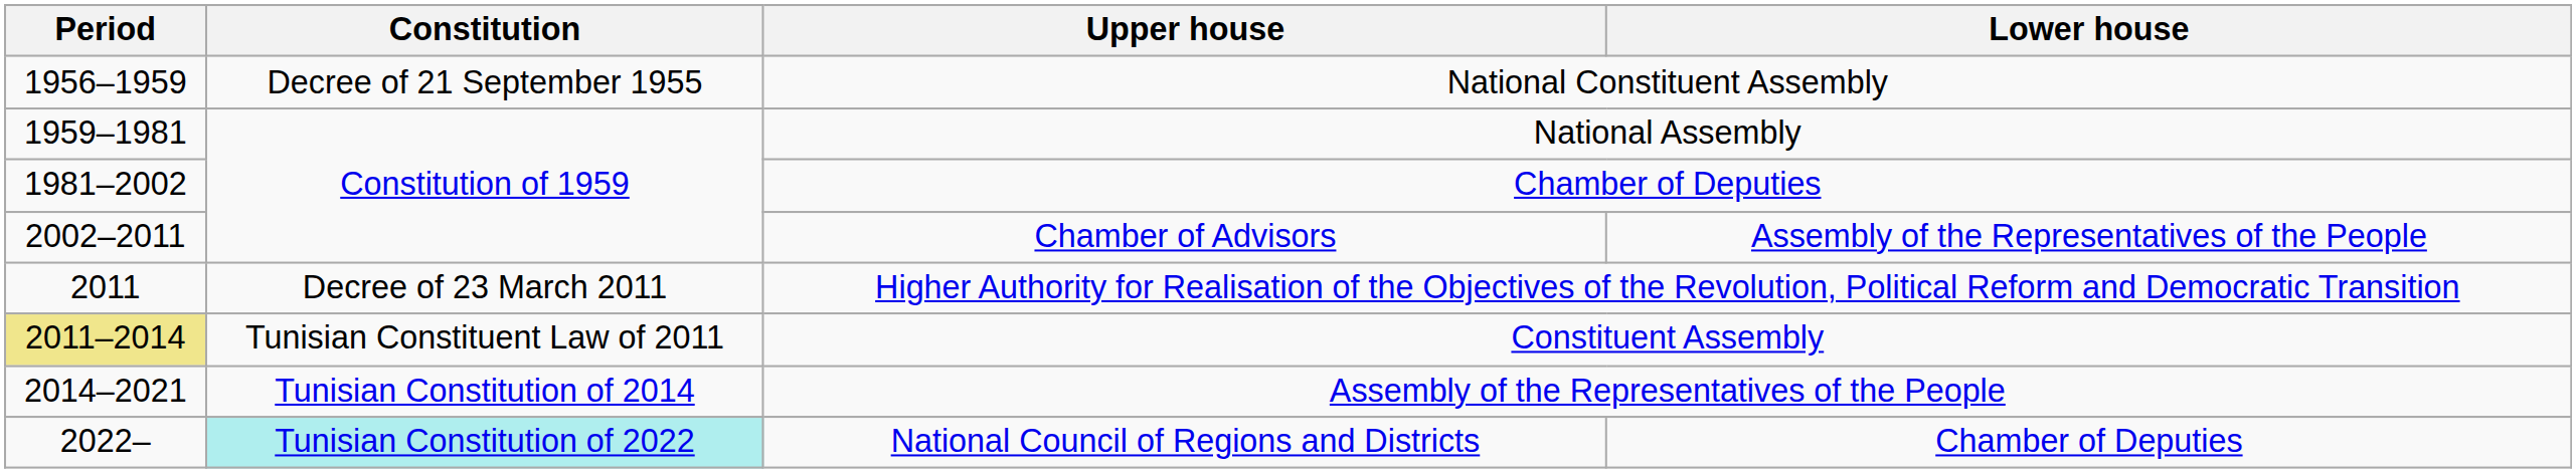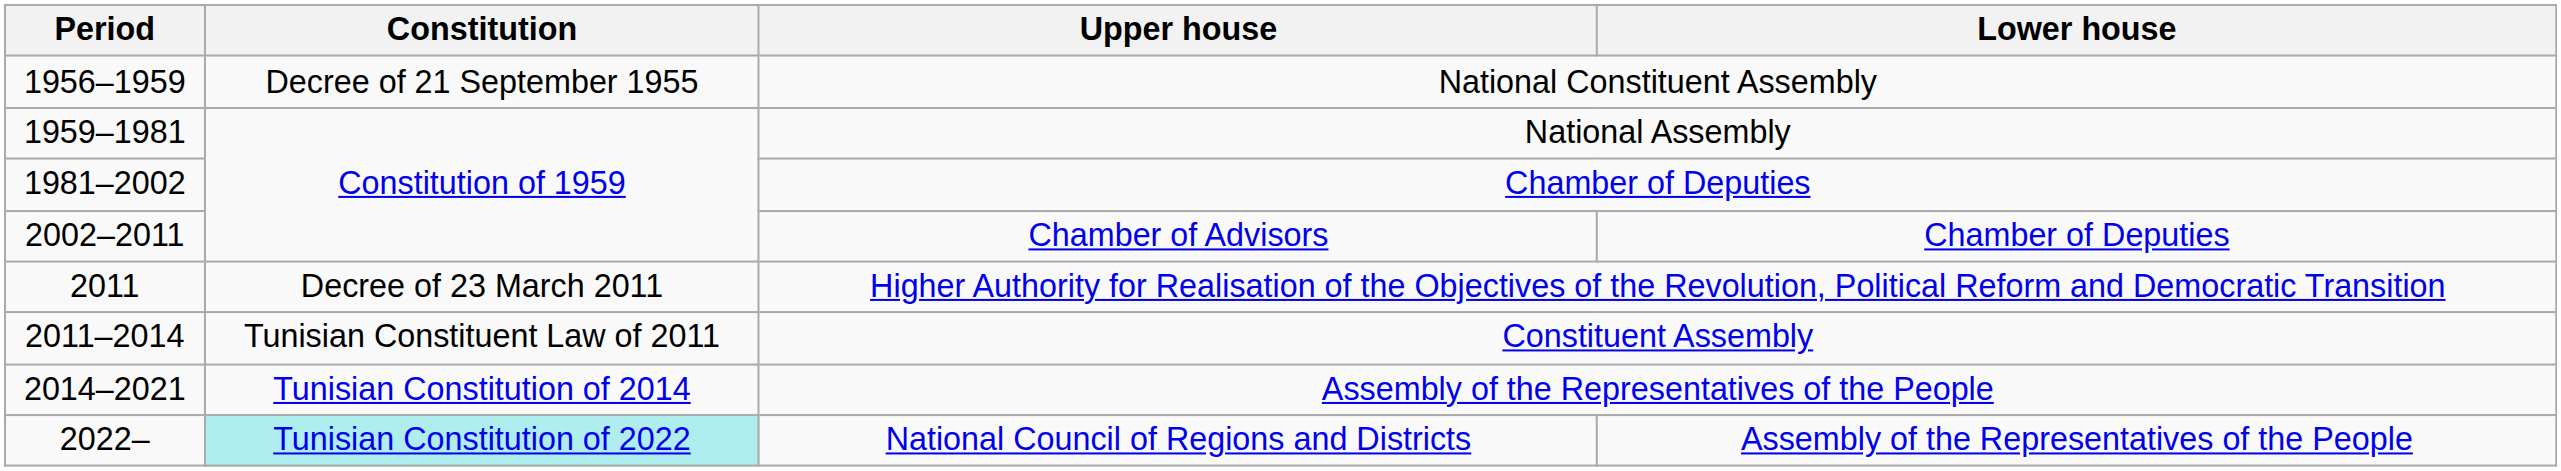Chamber of Advisors | Lower house: Assembly of the Representatives of the People -> Chamber of Deputies
Constituent Assembly | Period: khaki background -> no background
National Council of Regions and Districts | Lower house: Chamber of Deputies -> Assembly of the Representatives of the People
